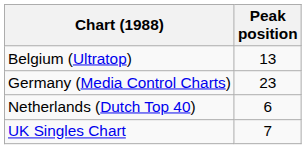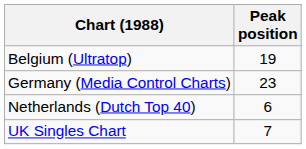Belgium (Ultratop) | Peak position: 13 -> 19
